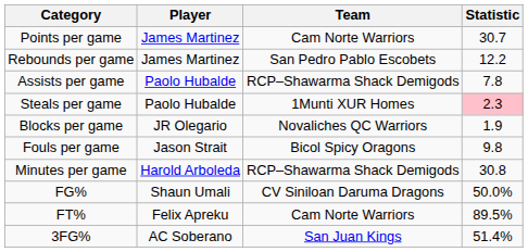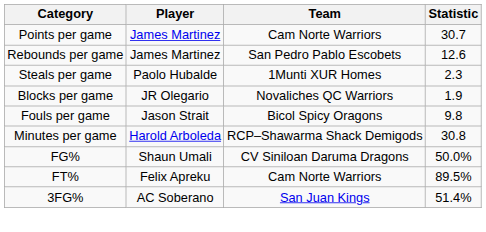Rebounds per game | Statistic: 12.2 -> 12.6
- row: Assists per game | Paolo Hubalde | RCP–Shawarma Shack Demigods | 7.8
Steals per game | Statistic: pink background -> no background
